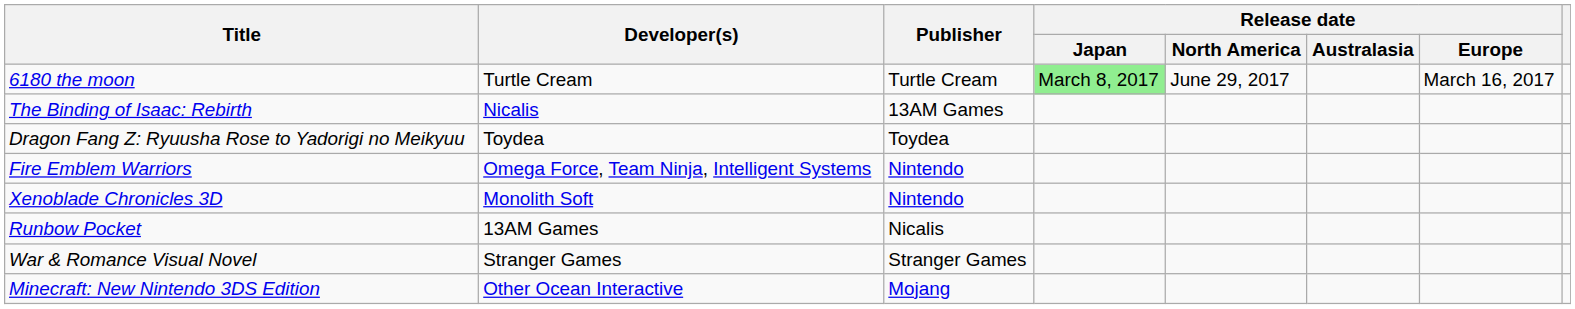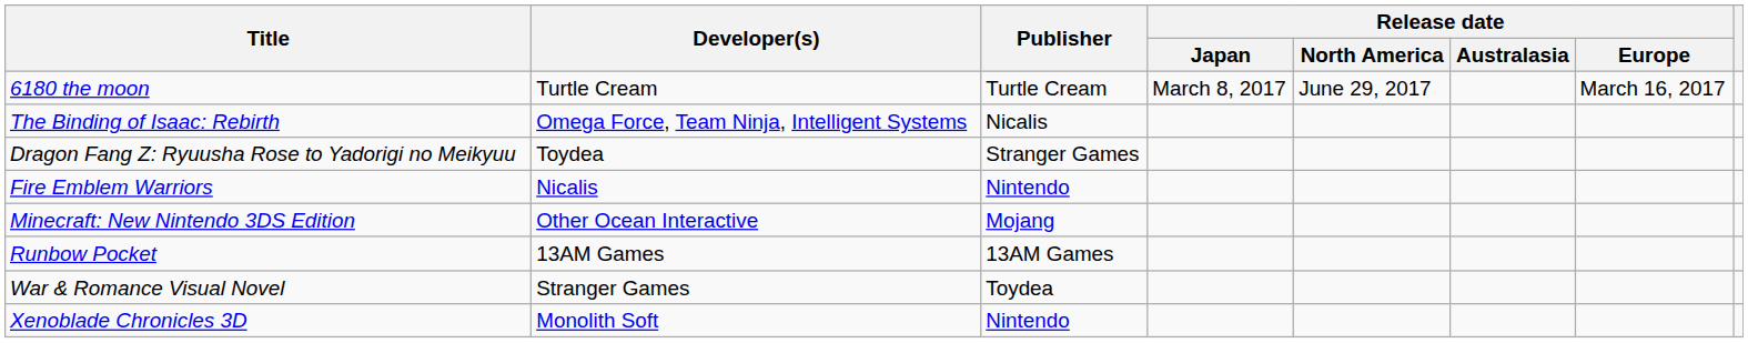6180 the moon | Release date / Japan: lightgreen background -> no background
The Binding of Isaac: Rebirth | Developer(s): Nicalis -> Omega Force, Team Ninja, Intelligent Systems
The Binding of Isaac: Rebirth | Publisher: 13AM Games -> Nicalis
Dragon Fang Z: Ryuusha Rose to Yadorigi no Meikyuu | Publisher: Toydea -> Stranger Games
Fire Emblem Warriors | Developer(s): Omega Force, Team Ninja, Intelligent Systems -> Nicalis
rows swapped: Minecraft: New Nintendo 3DS Edition <-> Xenoblade Chronicles 3D
Runbow Pocket | Publisher: Nicalis -> 13AM Games
War & Romance Visual Novel | Publisher: Stranger Games -> Toydea
